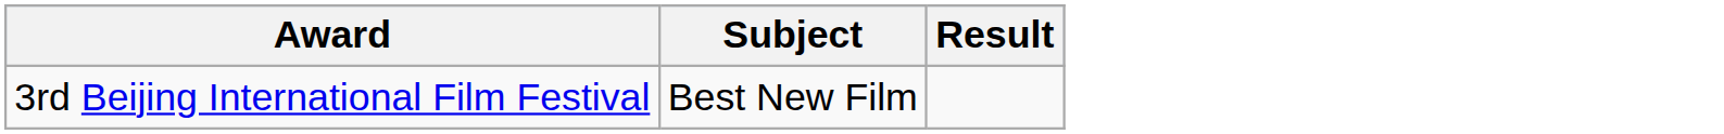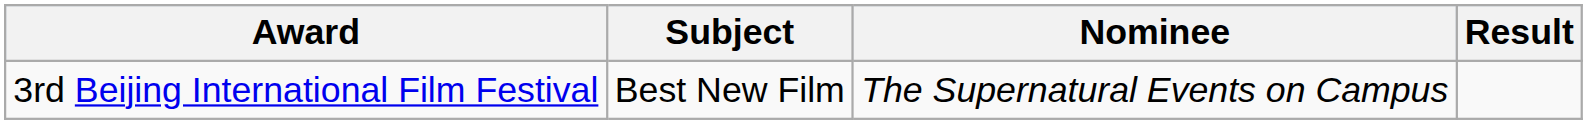+ column: Nominee | The Supernatural Events on Campus
